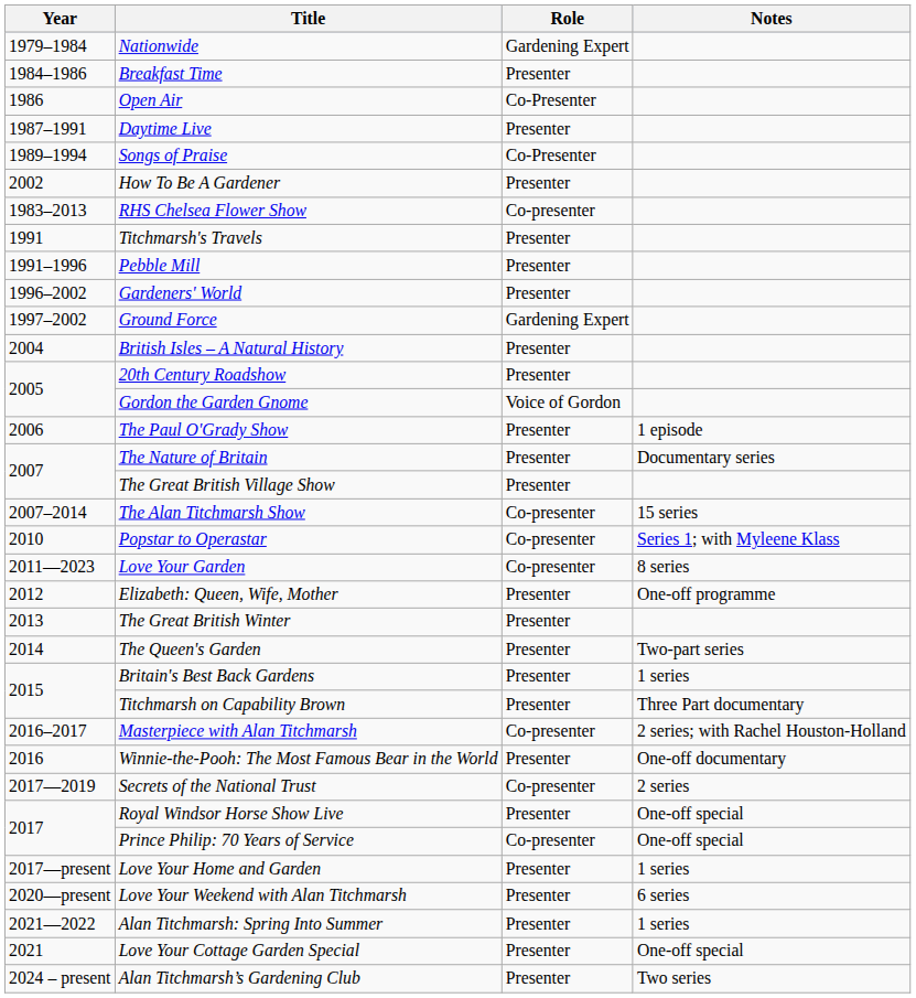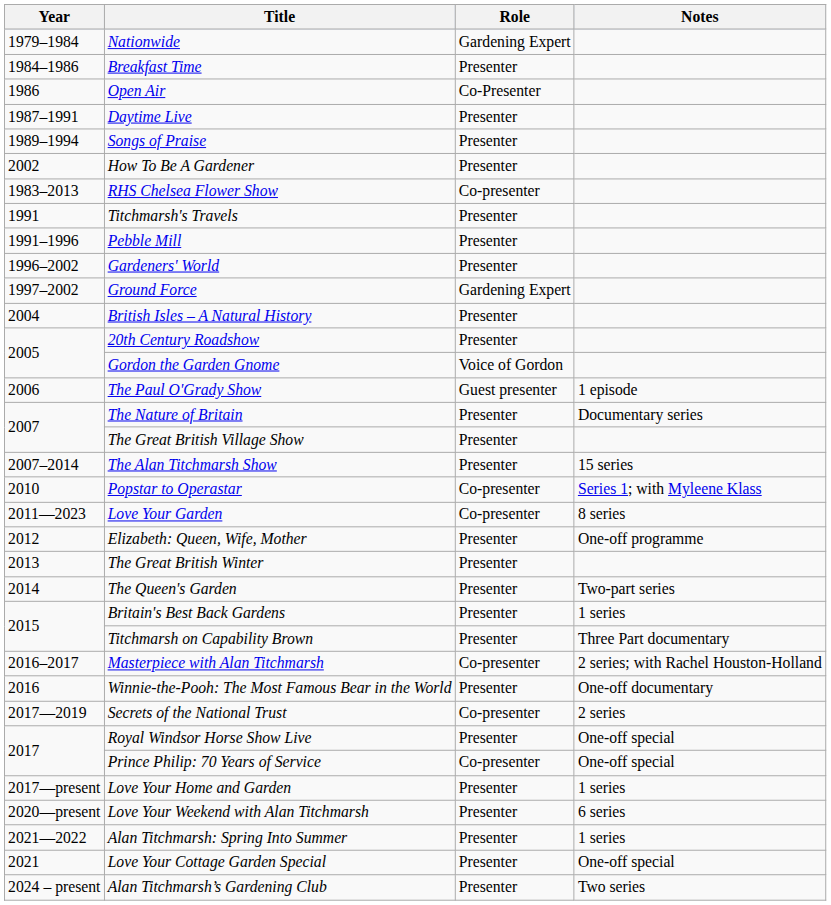Songs of Praise | Role: Co-Presenter -> Presenter
The Paul O'Grady Show | Role: Presenter -> Guest presenter
The Alan Titchmarsh Show | Role: Co-presenter -> Presenter
